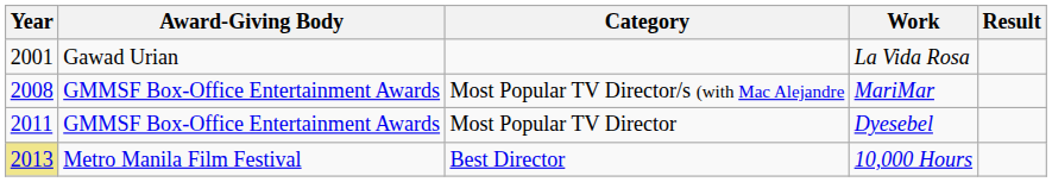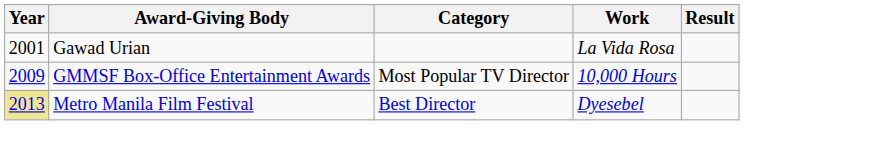- row: 2008 | GMMSF Box-Office Entertainment Awards | Most Popular TV Director/s (with Mac Alejandre | MariMar
Most Popular TV Director | Year: 2011 -> 2009
Most Popular TV Director | Work: Dyesebel -> 10,000 Hours
Best Director | Work: 10,000 Hours -> Dyesebel
